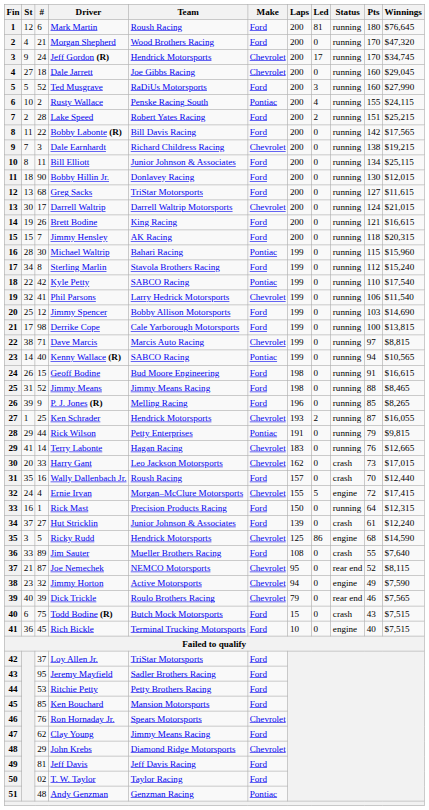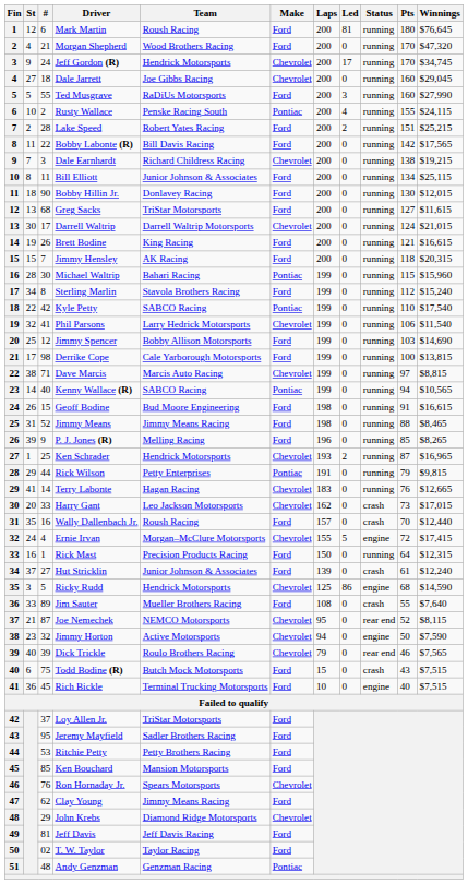Ted Musgrave | #: 52 -> 55
Ken Schrader | Winnings: $16,055 -> $16,965
Jimmy Horton | Pts: 49 -> 50
